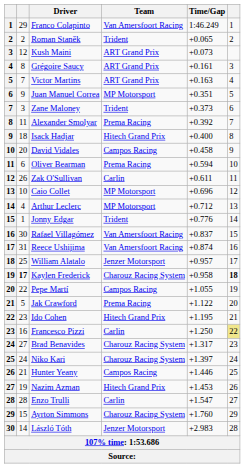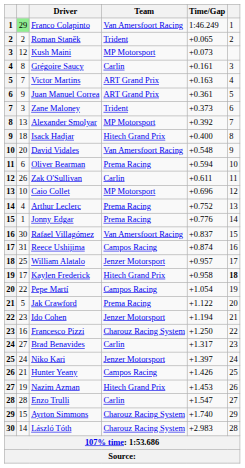Franco Colapinto | column 2: no background -> lightgreen background
Kush Maini | Team: ART Grand Prix -> MP Motorsport
Grégoire Saucy | Team: ART Grand Prix -> Carlin
Juan Manuel Correa | Team: MP Motorsport -> ART Grand Prix
Juan Manuel Correa | Time/Gap: +0.351 -> +0.361
Alexander Smolyar | column 2: 11 -> 13
Alexander Smolyar | Team: Prema Racing -> MP Motorsport
David Vidales | Team: Campos Racing -> Van Amersfoort Racing
David Vidales | Time/Gap: +0.458 -> +0.548
Arthur Leclerc | Team: MP Motorsport -> Prema Racing
Arthur Leclerc | Time/Gap: +0.712 -> +0.752
Jonny Edgar | Team: Trident -> Prema Racing
Reece Ushijima | Team: Van Amersfoort Racing -> Campos Racing
Kaylen Frederick | column 2: bold -> normal
Kaylen Frederick | Team: Charouz Racing System -> Hitech Grand Prix
Pepe Martí | Time/Gap: +1.055 -> +1.054
Ido Cohen | Team: Hitech Grand Prix -> Jenzer Motorsport
Ido Cohen | Time/Gap: +1.195 -> +1.194
Francesco Pizzi | Team: Carlin -> Charouz Racing System
Francesco Pizzi | column 6: khaki background -> no background
Brad Benavides | Team: Charouz Racing System -> Carlin
Niko Kari | Team: Charouz Racing System -> Jenzer Motorsport
Hunter Yeany | Time/Gap: +1.446 -> +1.426
Ayrton Simmons | Time/Gap: +1.760 -> +1.740
László Tóth | Team: Jenzer Motorsport -> Charouz Racing System
